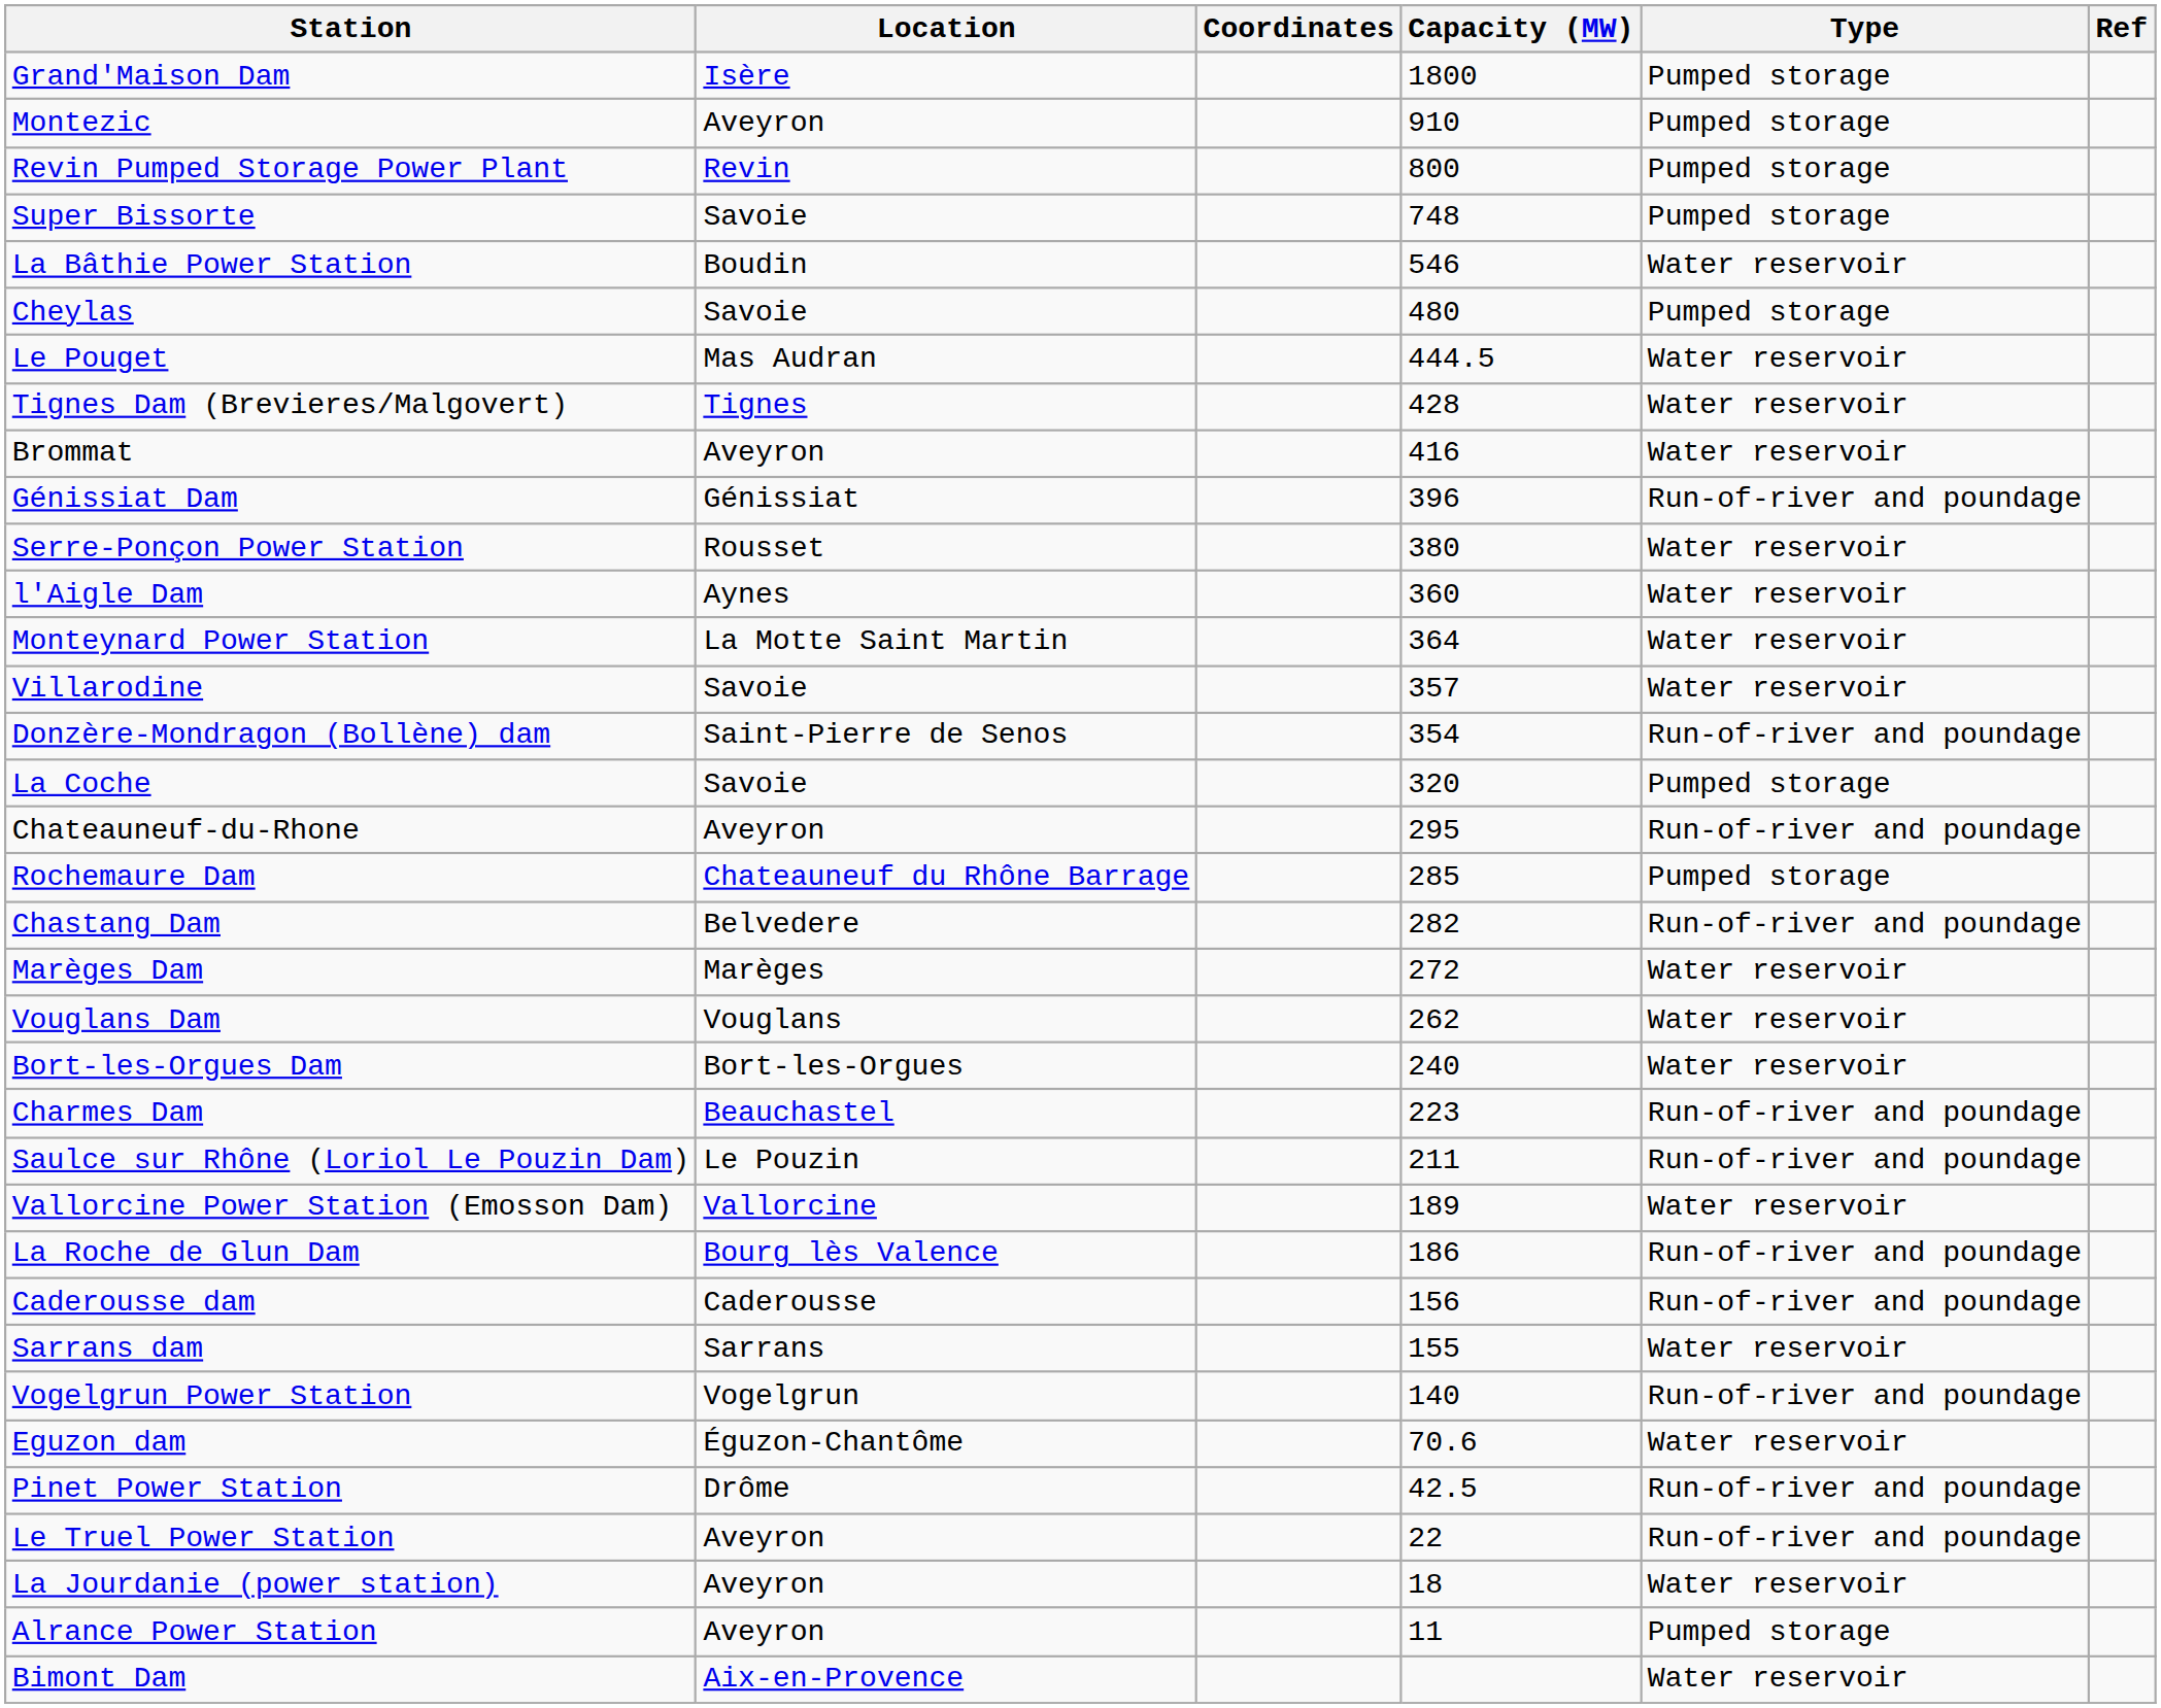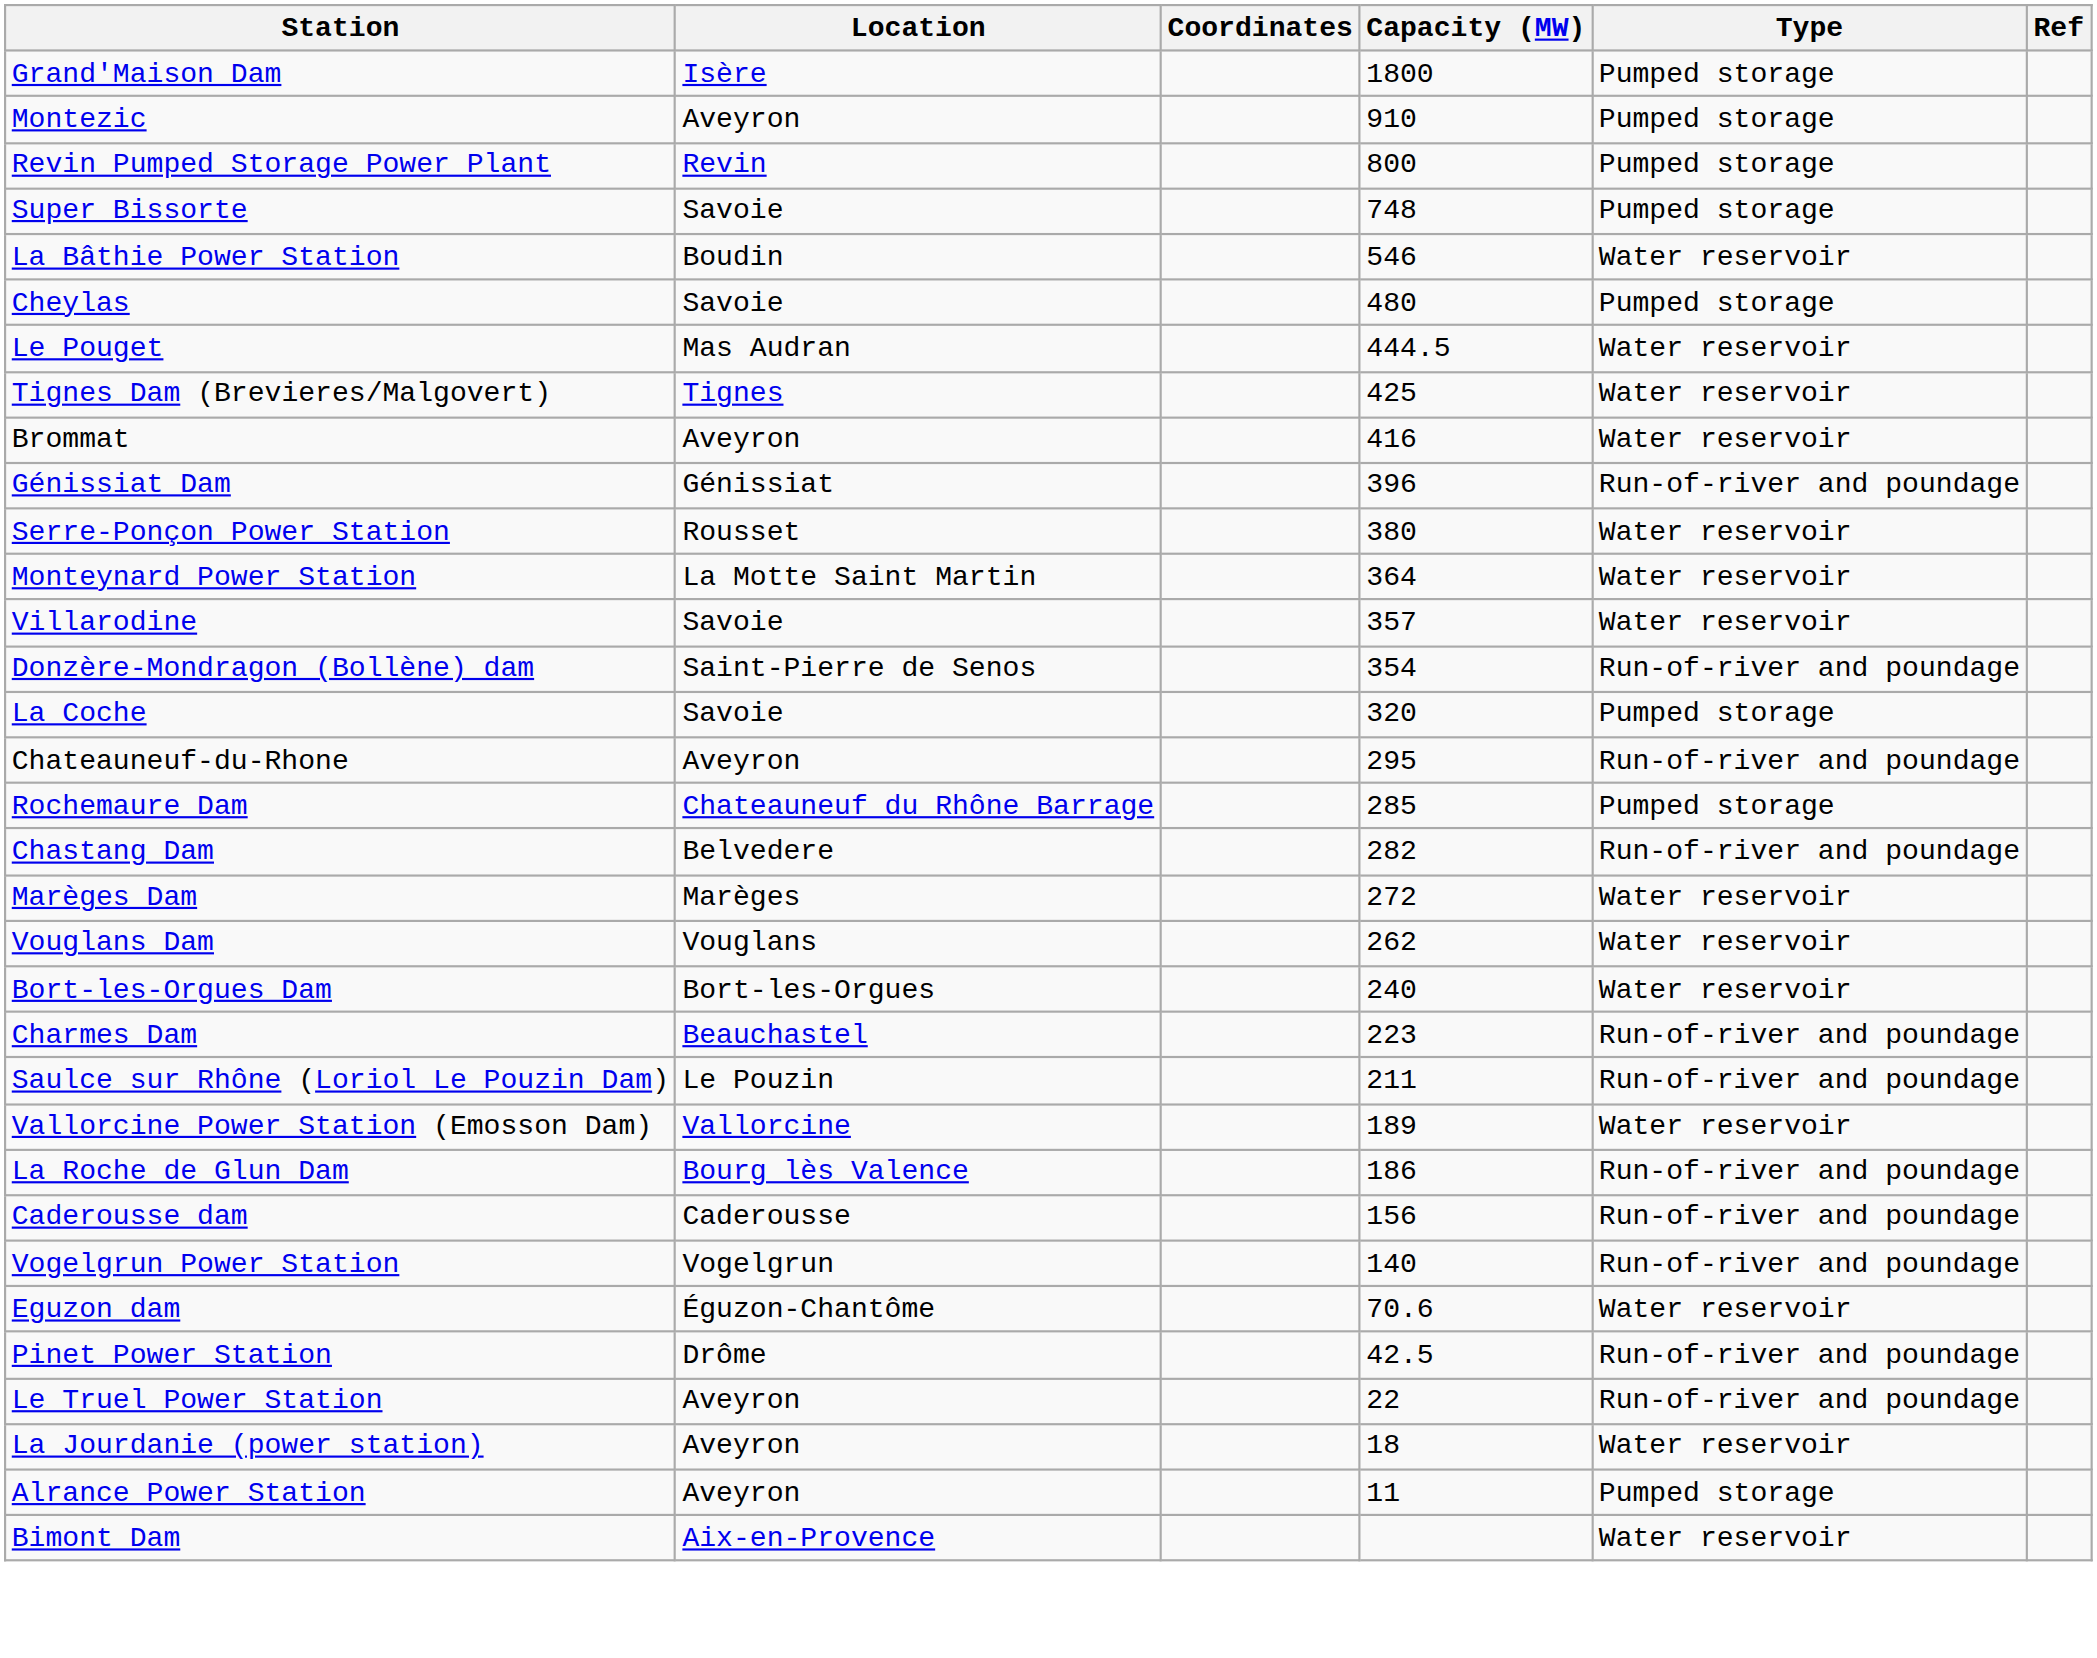Tignes Dam (Brevieres/Malgovert) | Capacity (MW): 428 -> 425
- row: l'Aigle Dam | Aynes | 360 | Water reservoir
- row: Sarrans dam | Sarrans | 155 | Water reservoir
